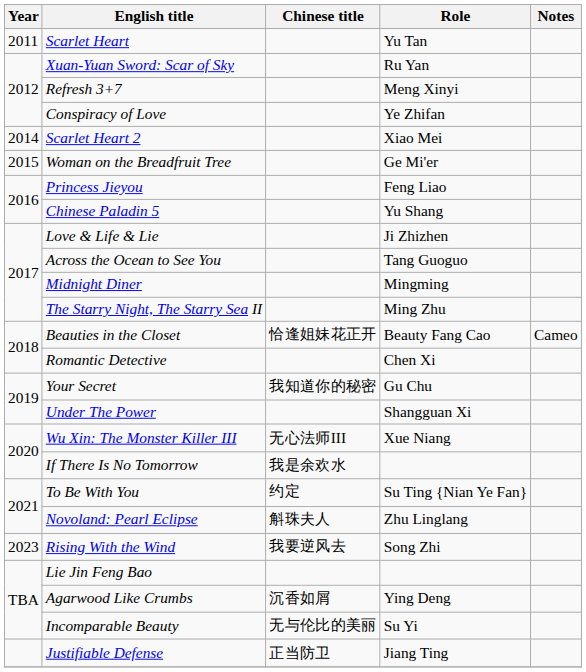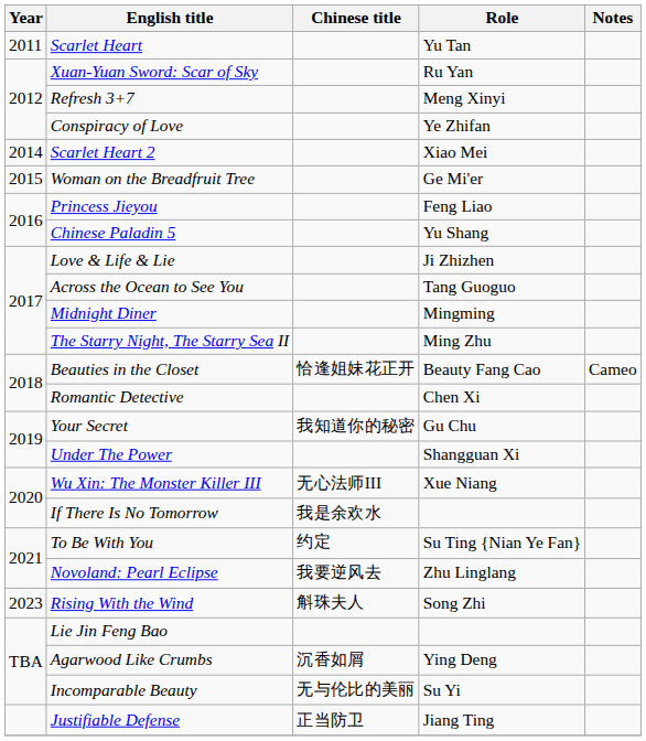Novoland: Pearl Eclipse | Chinese title: 斛珠夫人 -> 我要逆风去
Rising With the Wind | Chinese title: 我要逆风去 -> 斛珠夫人
